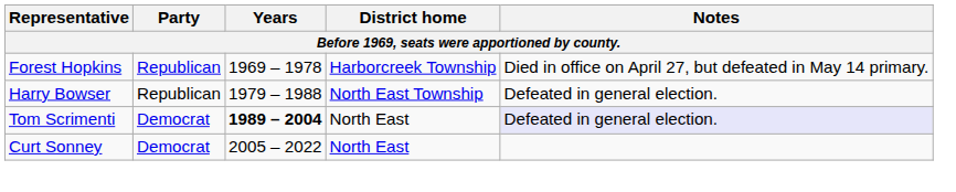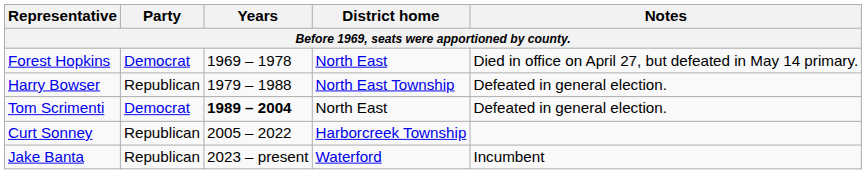Forest Hopkins | Party: Republican -> Democrat
Forest Hopkins | District home: Harborcreek Township -> North East
Tom Scrimenti | Notes: lavender background -> no background
Curt Sonney | Party: Democrat -> Republican
Curt Sonney | District home: North East -> Harborcreek Township
+ row: Jake Banta | Republican | 2023 – present | Waterford | Incumbent
